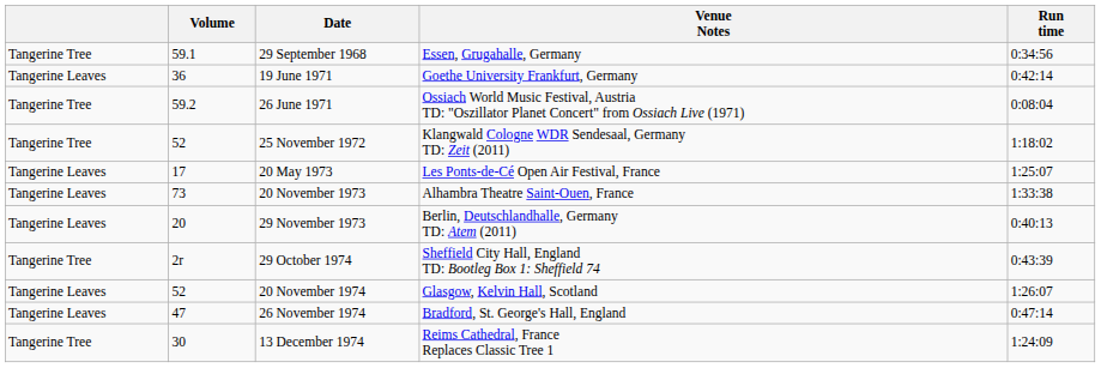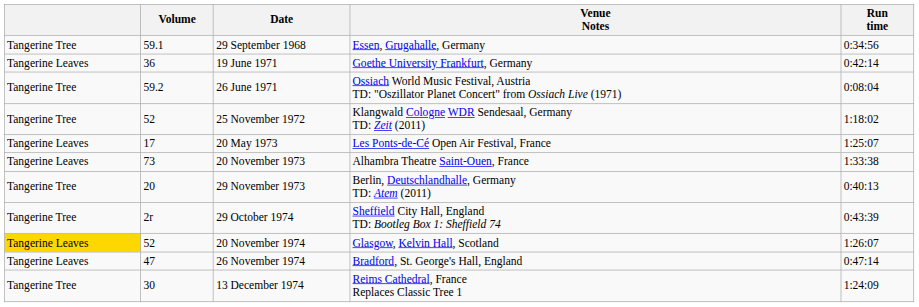29 November 1973 | column 1: Tangerine Leaves -> Tangerine Tree
20 November 1974 | column 1: no background -> gold background
